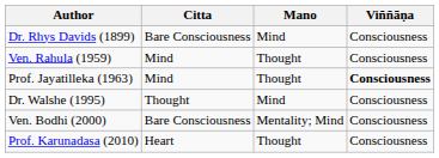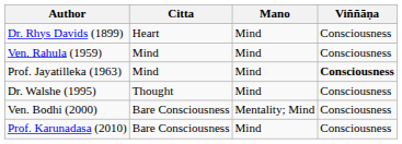Dr. Rhys Davids (1899) | Citta: Bare Consciousness -> Heart
Ven. Rahula (1959) | Mano: Thought -> Mind
Prof. Jayatilleka (1963) | Mano: Thought -> Mind
Prof. Karunadasa (2010) | Citta: Heart -> Bare Consciousness
Prof. Karunadasa (2010) | Mano: Thought -> Mind
